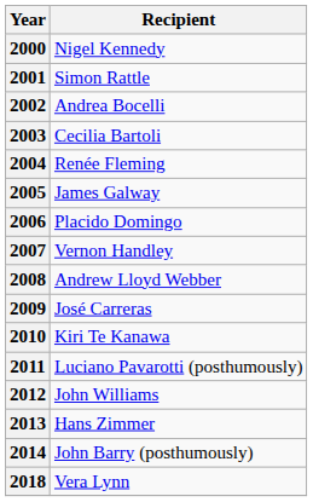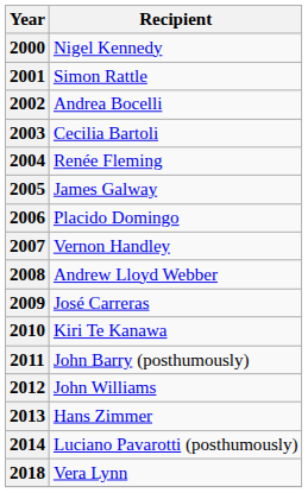2011 | Recipient: Luciano Pavarotti (posthumously) -> John Barry (posthumously)
2014 | Recipient: John Barry (posthumously) -> Luciano Pavarotti (posthumously)
